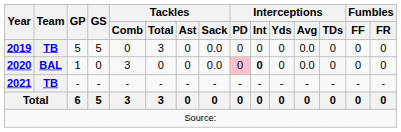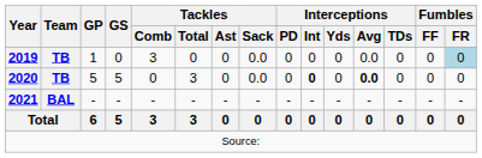2019 | GP: 5 -> 1
2019 | GS: 5 -> 0
2019 | Tackles / Comb: 0 -> 3
2019 | Tackles / Total: 3 -> 0
2019 | Fumbles / FR: no background -> lightblue background
2020 | Team: BAL -> TB
2020 | GP: 1 -> 5
2020 | GS: 0 -> 5
2020 | Tackles / Comb: 3 -> 0
2020 | Tackles / Total: 0 -> 3
2020 | Interceptions / PD: pink background -> no background
2020 | Interceptions / Avg: normal -> bold
2021 | Team: TB -> BAL
